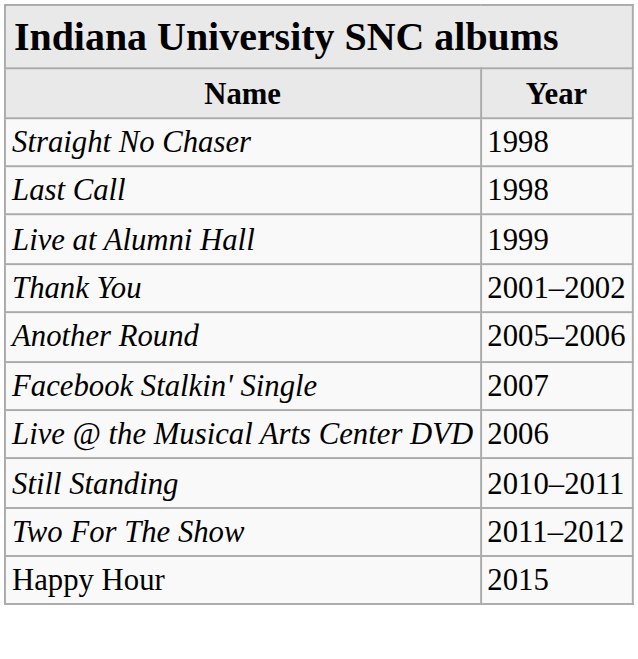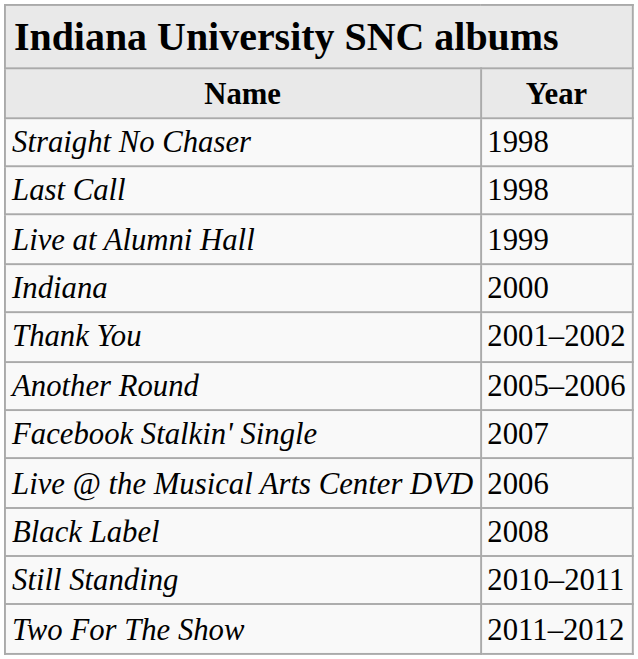+ row: Indiana | 2000
+ row: Black Label | 2008
- row: Happy Hour | 2015
